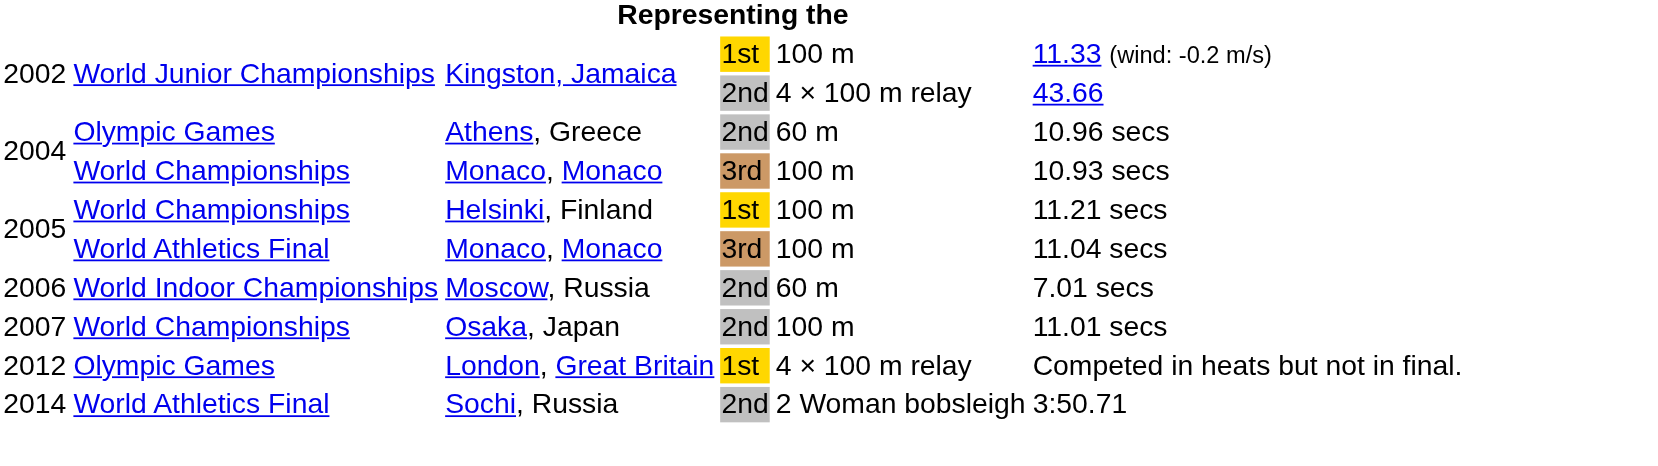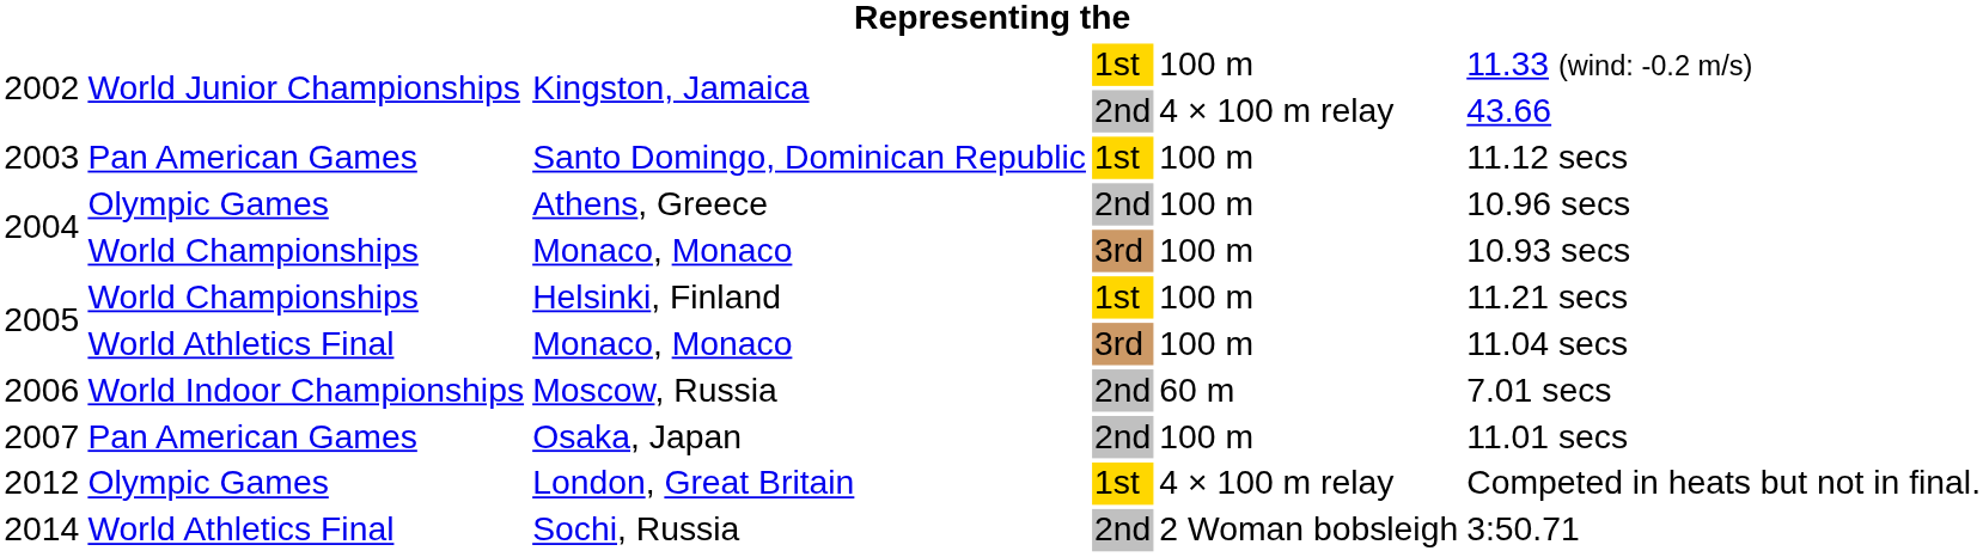+ row: 2003 | Pan American Games | Santo Domingo, Dominican Republic | 1st | 100 m | 11.12 secs
Athens, Greece | column 5: 60 m -> 100 m
Osaka, Japan | column 2: World Championships -> Pan American Games
